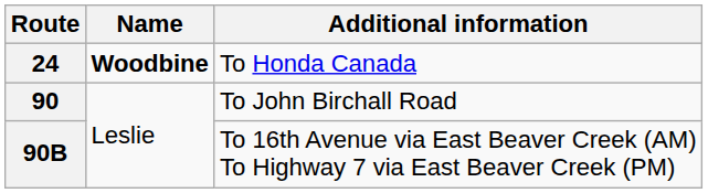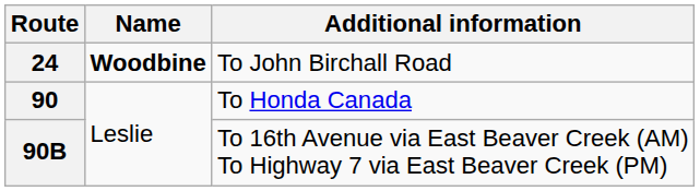24 | Additional information: To Honda Canada -> To John Birchall Road
90 | Additional information: To John Birchall Road -> To Honda Canada
